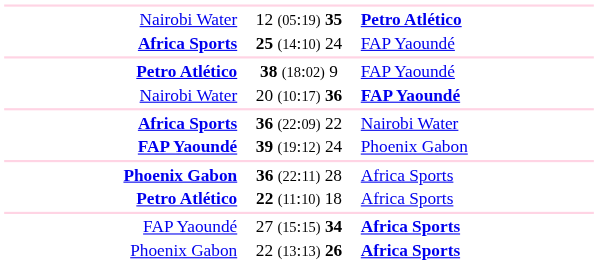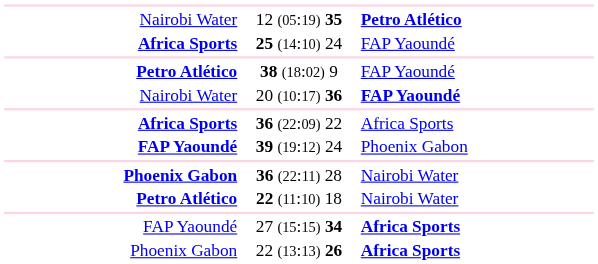36 (22:09) 22 | column 3: Nairobi Water -> Africa Sports
36 (22:11) 28 | column 3: Africa Sports -> Nairobi Water
22 (11:10) 18 | column 3: Africa Sports -> Nairobi Water
